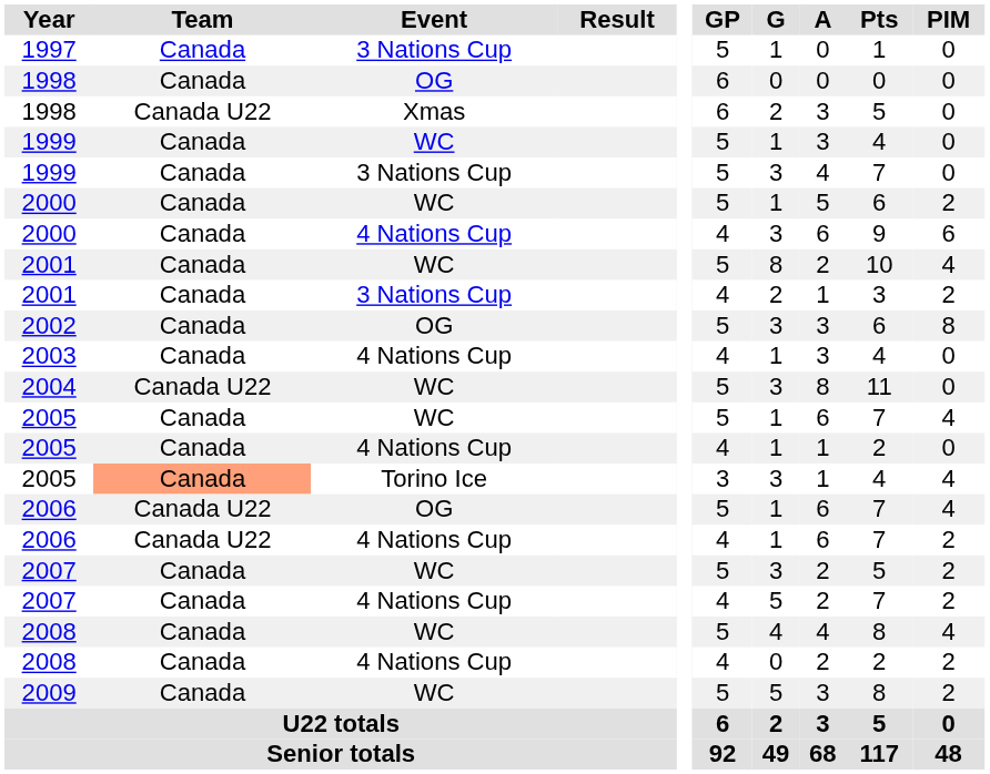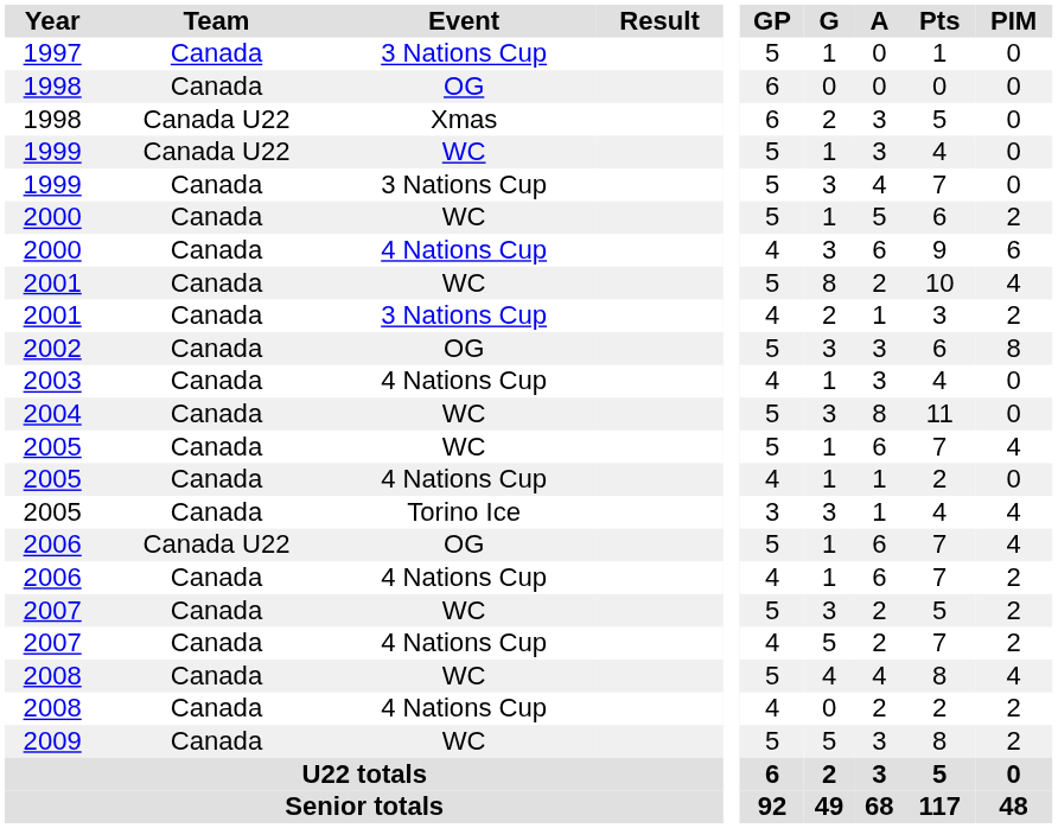1999 / WC | Team: Canada -> Canada U22
2004 | Team: Canada U22 -> Canada
2005 / Torino Ice | Team: lightsalmon background -> no background
2006 / 4 Nations Cup | Team: Canada U22 -> Canada
